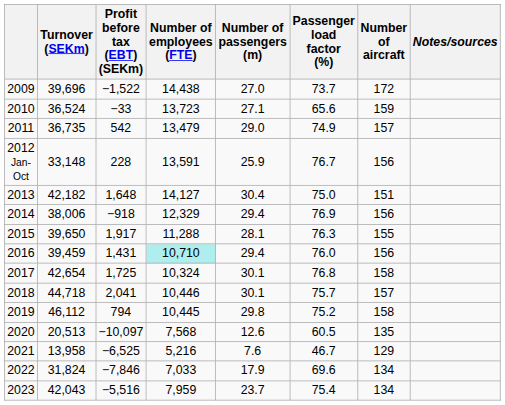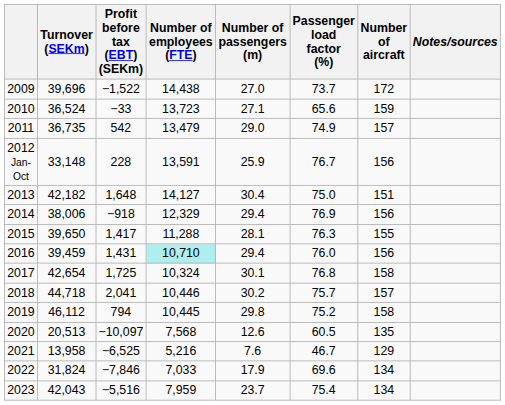2015 | Profit before tax (EBT) (SEKm): 1,917 -> 1,417
2018 | Number of passengers (m): 30.1 -> 30.2
